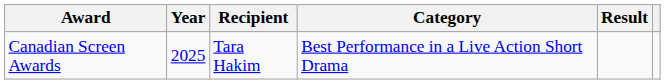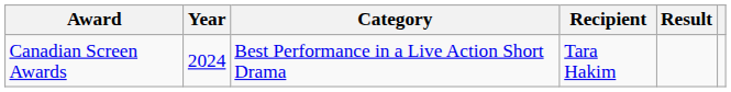columns swapped: Category <-> Recipient
Canadian Screen Awards | Year: 2025 -> 2024
